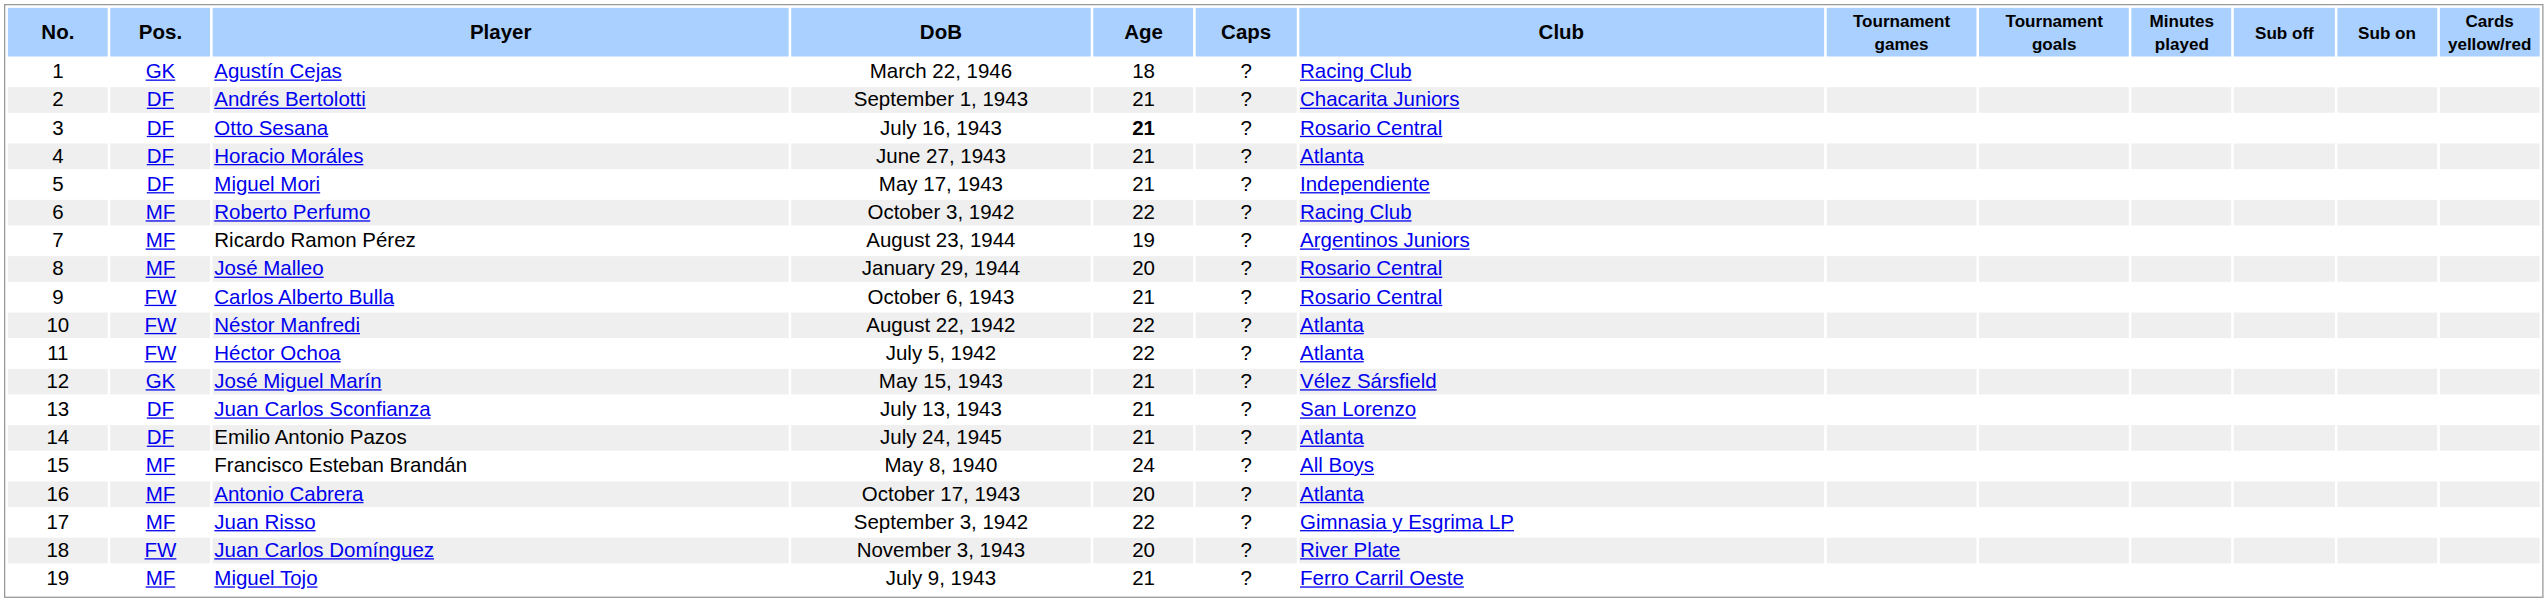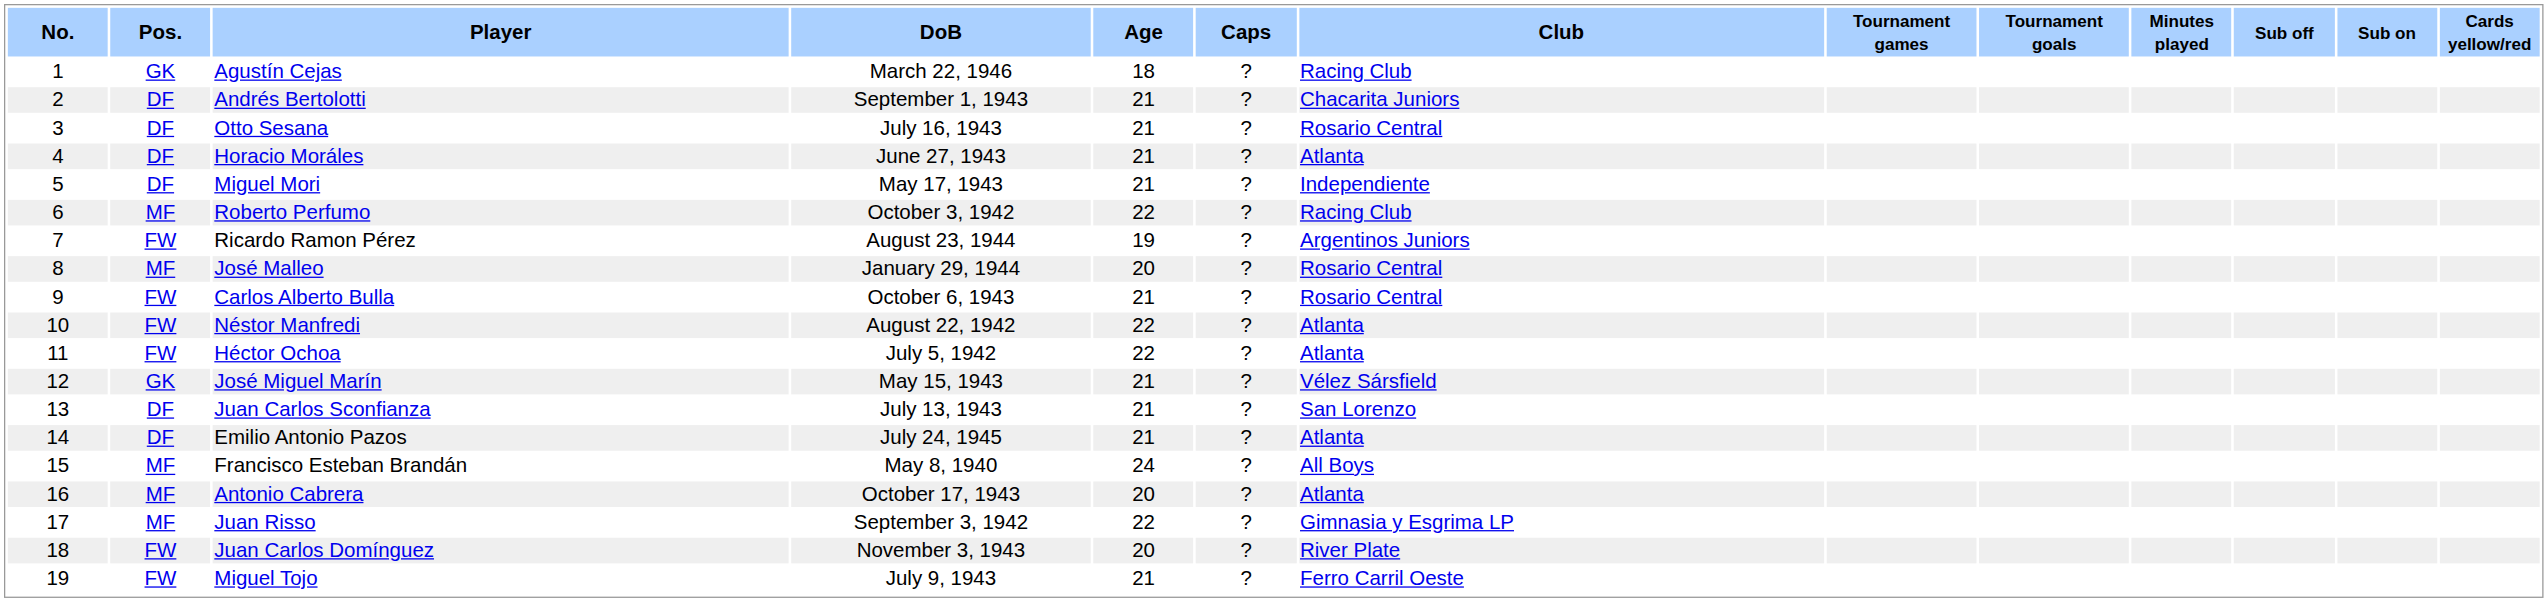Otto Sesana | Age: bold -> normal
Ricardo Ramon Pérez | Pos.: MF -> FW
Miguel Tojo | Pos.: MF -> FW
